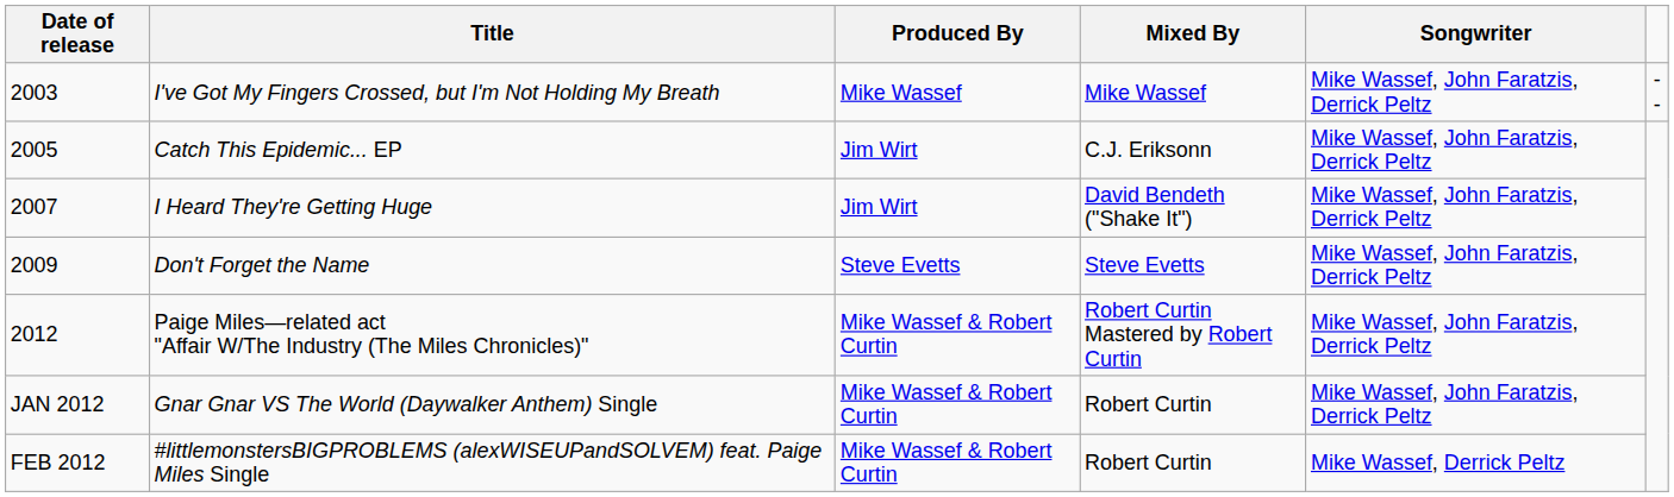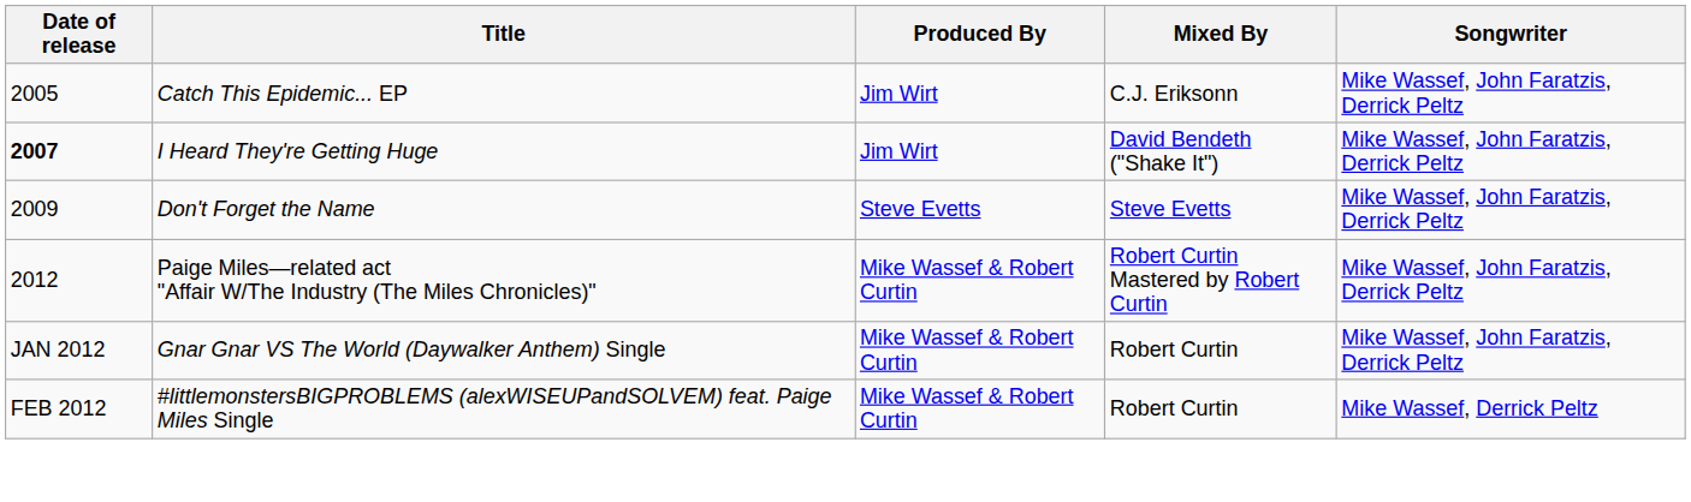- row: 2003 | I've Got My Fingers Crossed, but I'm Not Holding My Breath | Mike Wassef | Mike Wassef | Mike Wassef, John Faratzis, Derrick Peltz | --
I Heard They're Getting Huge | Date of release: normal -> bold
